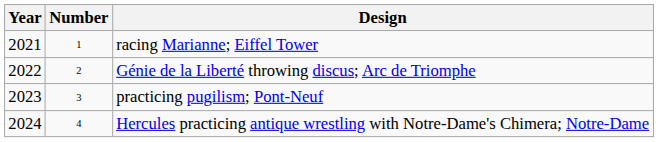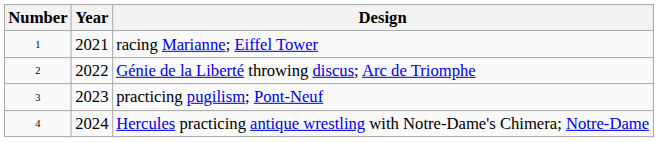columns swapped: Year <-> Number
